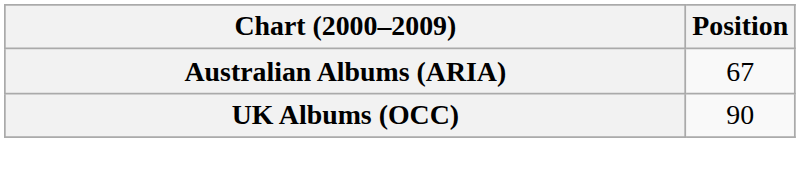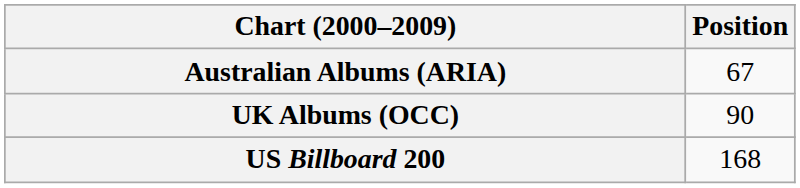+ row: US Billboard 200 | 168
